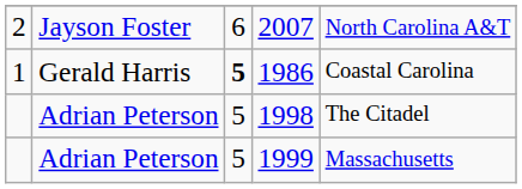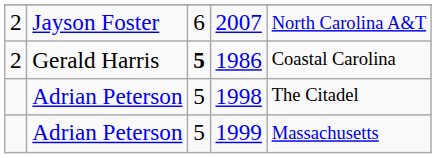1986 | column 1: 1 -> 2
